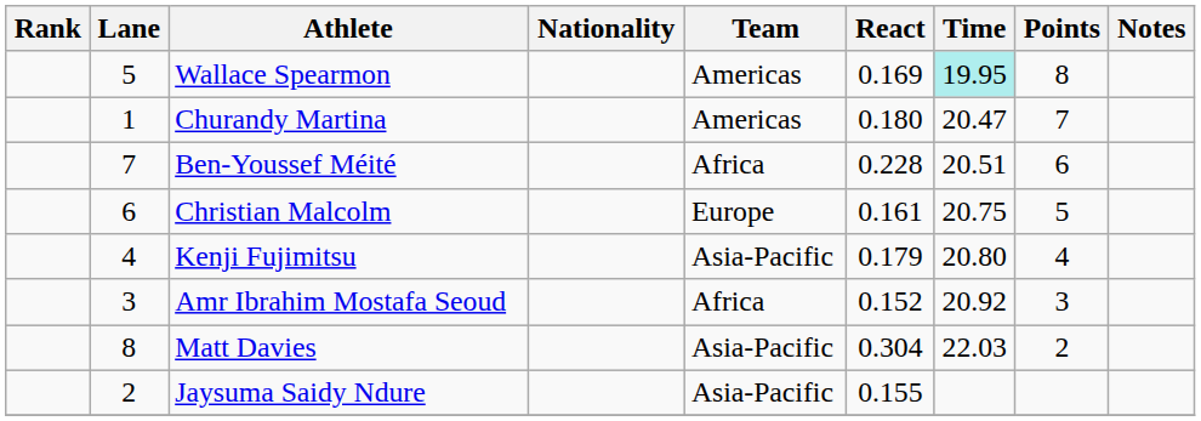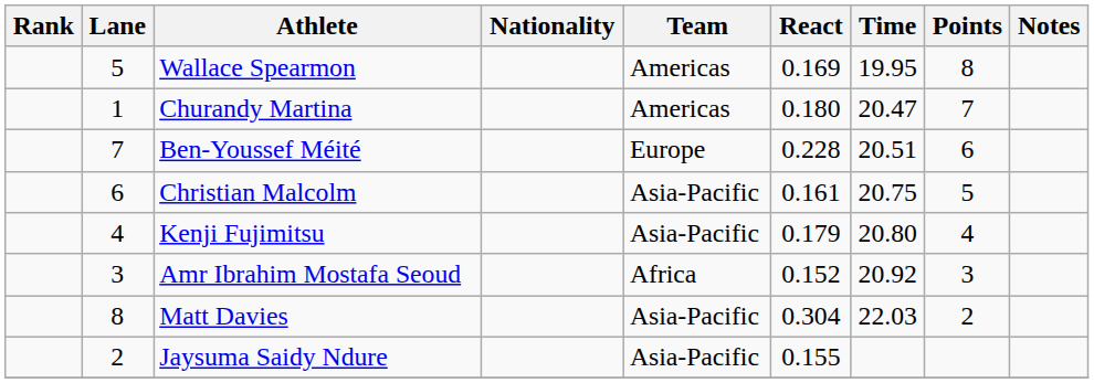Wallace Spearmon | Time: paleturquoise background -> no background
Ben-Youssef Méité | Team: Africa -> Europe
Christian Malcolm | Team: Europe -> Asia-Pacific
